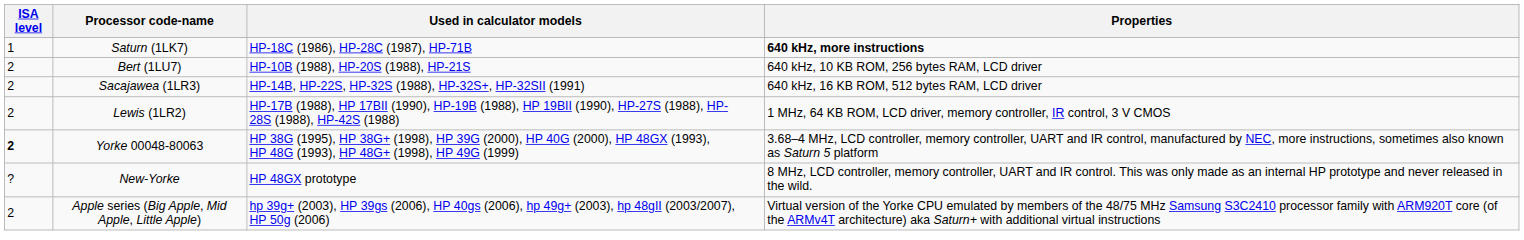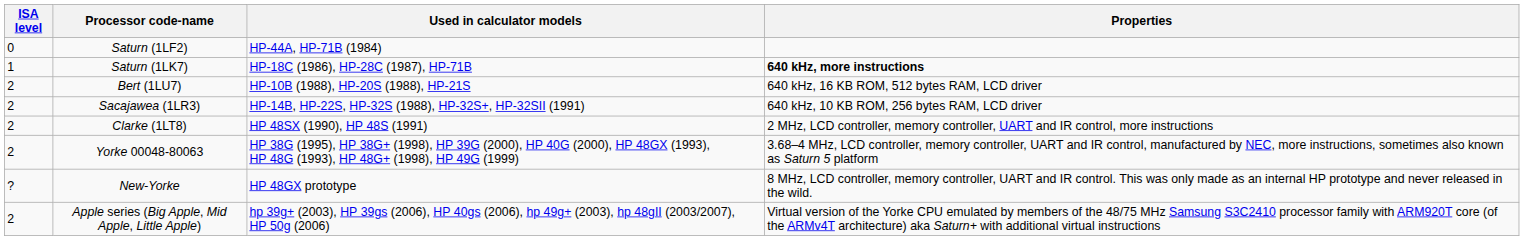+ row: 0 | Saturn (1LF2) | HP-44A, HP-71B (1984)
Bert (1LU7) | Properties: 640 kHz, 10 KB ROM, 256 bytes RAM, LCD driver -> 640 kHz, 16 KB ROM, 512 bytes RAM, LCD driver
Sacajawea (1LR3) | Properties: 640 kHz, 16 KB ROM, 512 bytes RAM, LCD driver -> 640 kHz, 10 KB ROM, 256 bytes RAM, LCD driver
- row: 2 | Lewis (1LR2) | HP-17B (1988), HP 17BII (1990), HP-19B (1988), HP 19BII (1990), HP-27S (1988), HP-28S (1988), HP-42S (1988) | 1 MHz, 64 KB ROM, LCD driver, memory controller, IR control, 3 V CMOS
+ row: 2 | Clarke (1LT8) | HP 48SX (1990), HP 48S (1991) | 2 MHz, LCD controller, memory controller, UART and IR control, more instructions
Yorke 00048-80063 | ISA level: bold -> normal
